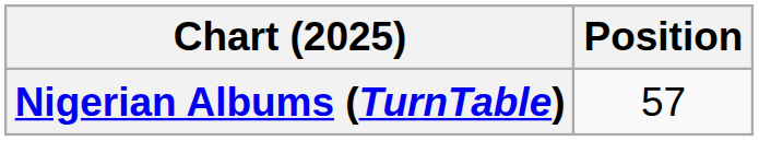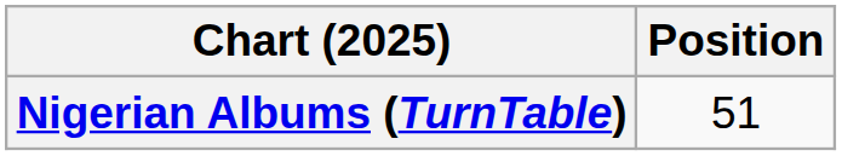Nigerian Albums (TurnTable) | Position: 57 -> 51
